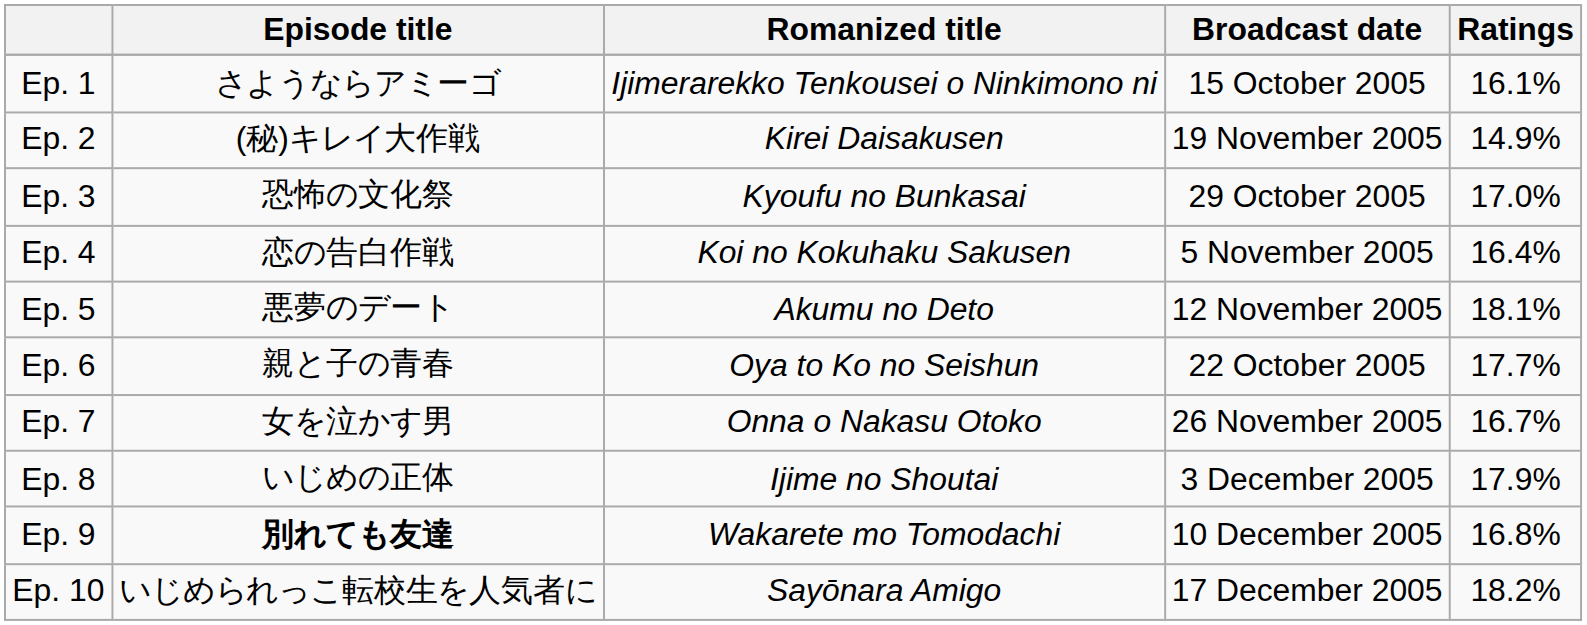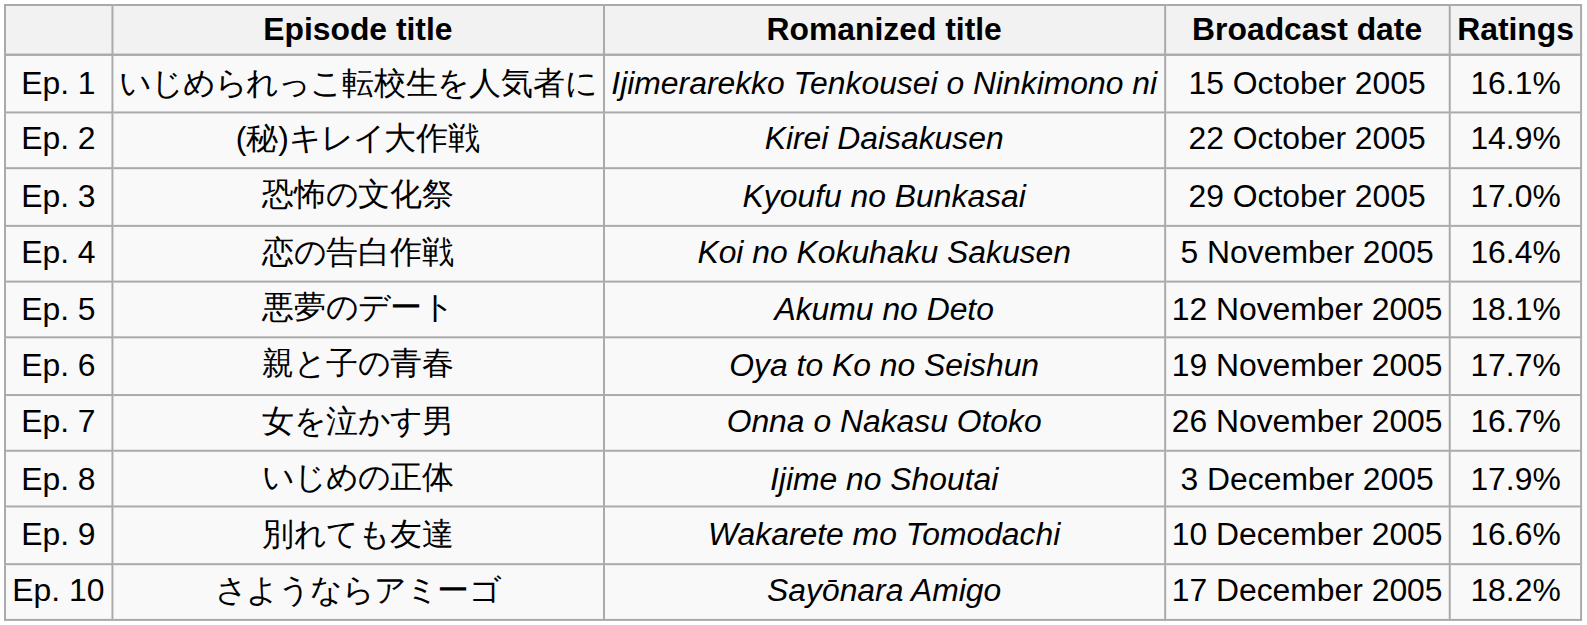Ep. 1 | Episode title: さようならアミーゴ -> いじめられっこ転校生を人気者に
Ep. 2 | Broadcast date: 19 November 2005 -> 22 October 2005
Ep. 6 | Broadcast date: 22 October 2005 -> 19 November 2005
Ep. 9 | Episode title: bold -> normal
Ep. 9 | Ratings: 16.8% -> 16.6%
Ep. 10 | Episode title: いじめられっこ転校生を人気者に -> さようならアミーゴ
